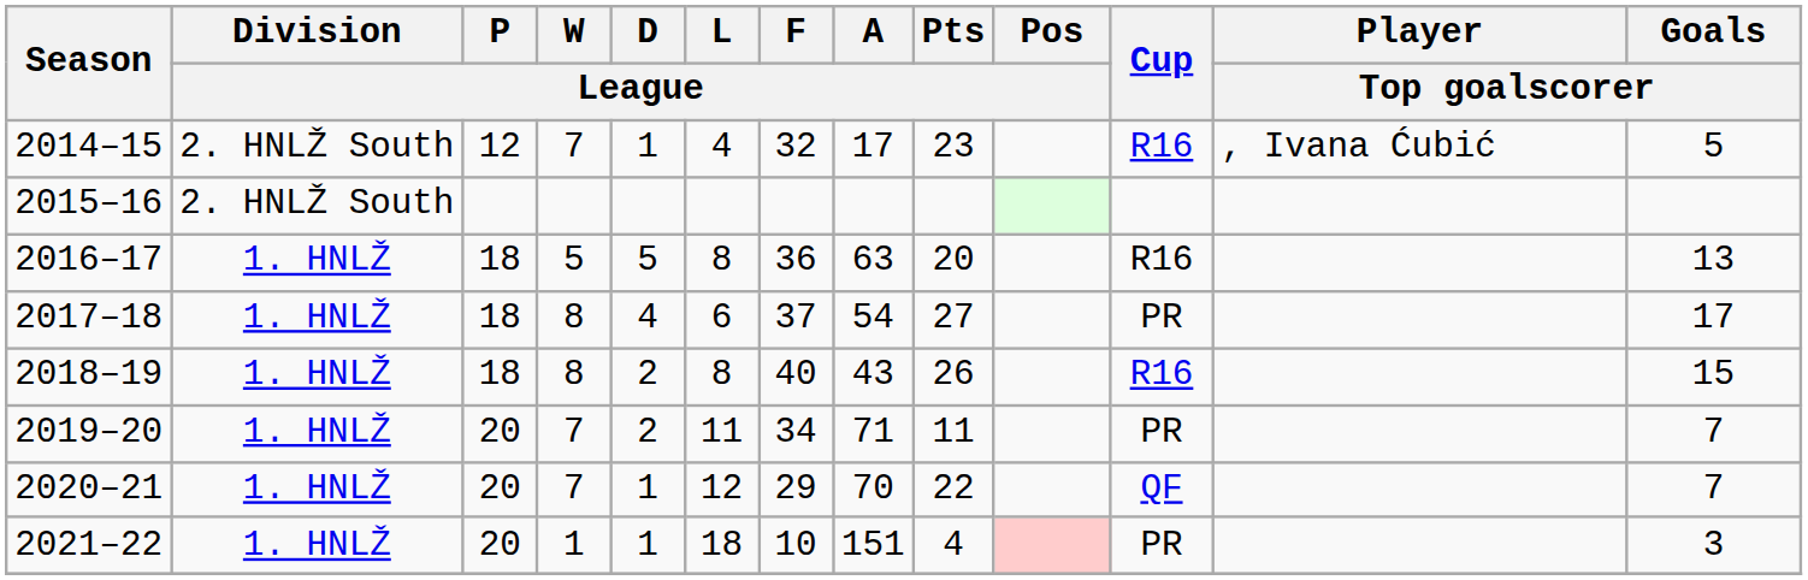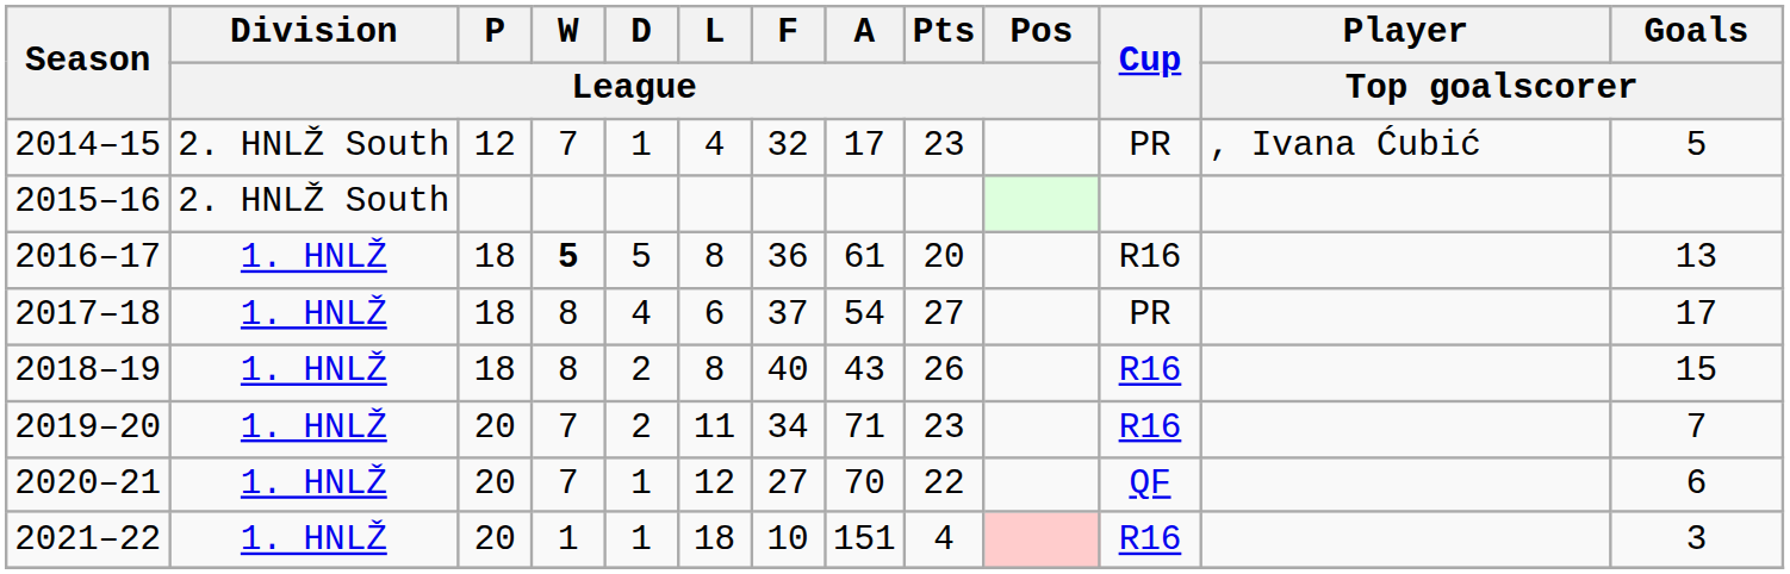2014–15 | Cup: R16 -> PR
2016–17 | W / League: normal -> bold
2016–17 | A / League: 63 -> 61
2019–20 | Pts / League: 11 -> 23
2019–20 | Cup: PR -> R16
2020–21 | F / League: 29 -> 27
2020–21 | Goals / Top goalscorer: 7 -> 6
2021–22 | Cup: PR -> R16
